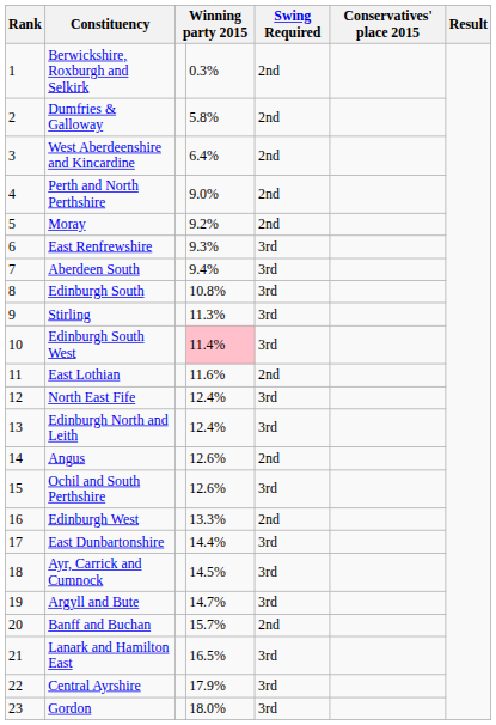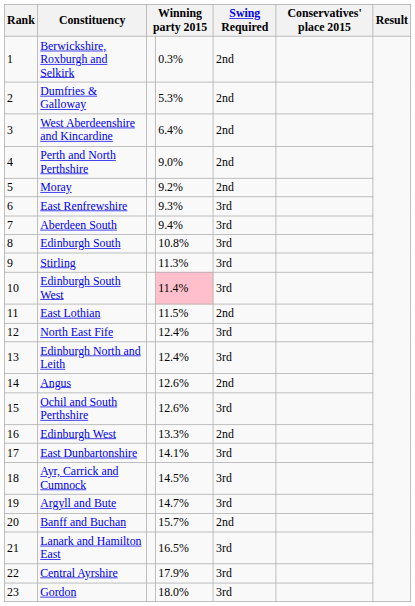Dumfries & Galloway | column 4: 5.8% -> 5.3%
East Lothian | column 4: 11.6% -> 11.5%
East Dunbartonshire | column 4: 14.4% -> 14.1%
